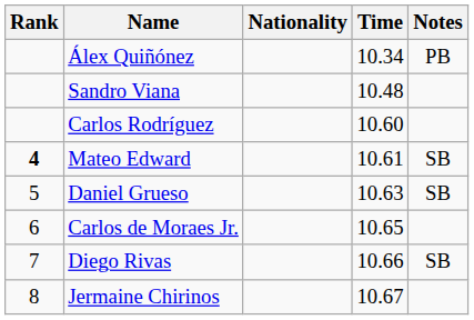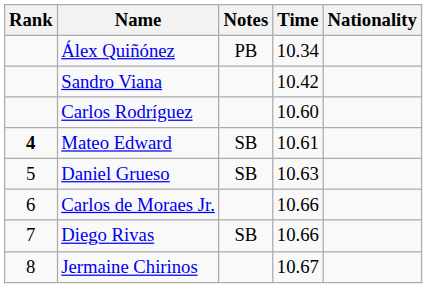columns swapped: Nationality <-> Notes
Sandro Viana | Time: 10.48 -> 10.42
Carlos de Moraes Jr. | Time: 10.65 -> 10.66
